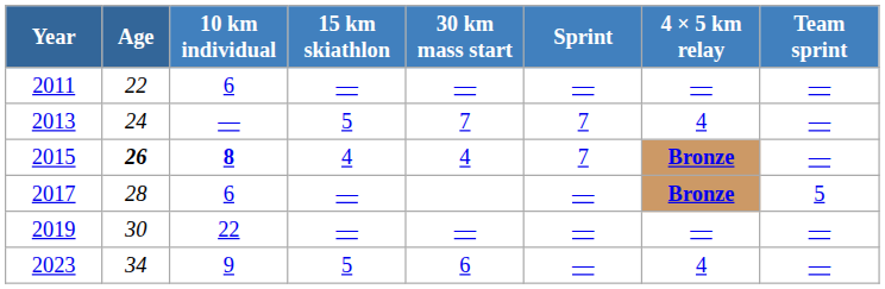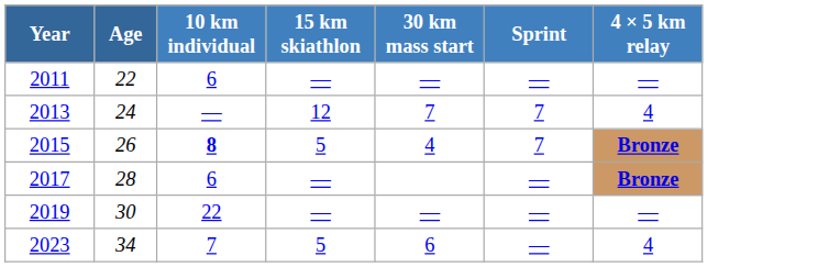- column: Team sprint | — | — | — | 5 | — | —
2013 | 15 km skiathlon: 5 -> 12
2015 | Age: bold -> normal
2015 | 15 km skiathlon: 4 -> 5
2023 | 10 km individual: 9 -> 7
